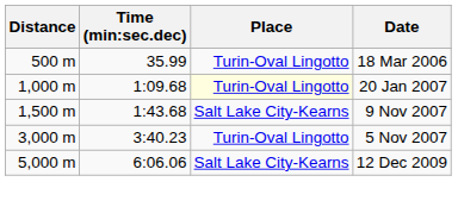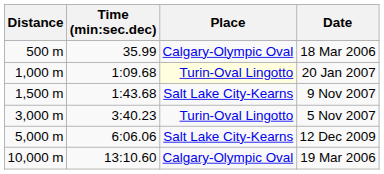18 Mar 2006 | Place: Turin-Oval Lingotto -> Calgary-Olympic Oval
+ row: 10,000 m | 13:10.60 | Calgary-Olympic Oval | 19 Mar 2006
